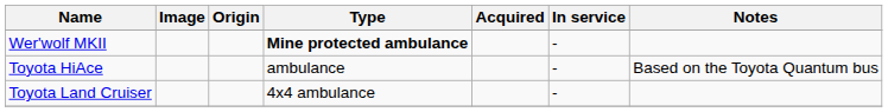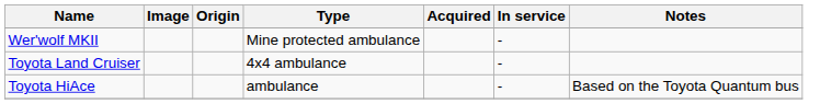Wer'wolf MKII | Type: bold -> normal
rows swapped: Toyota Land Cruiser <-> Toyota HiAce
